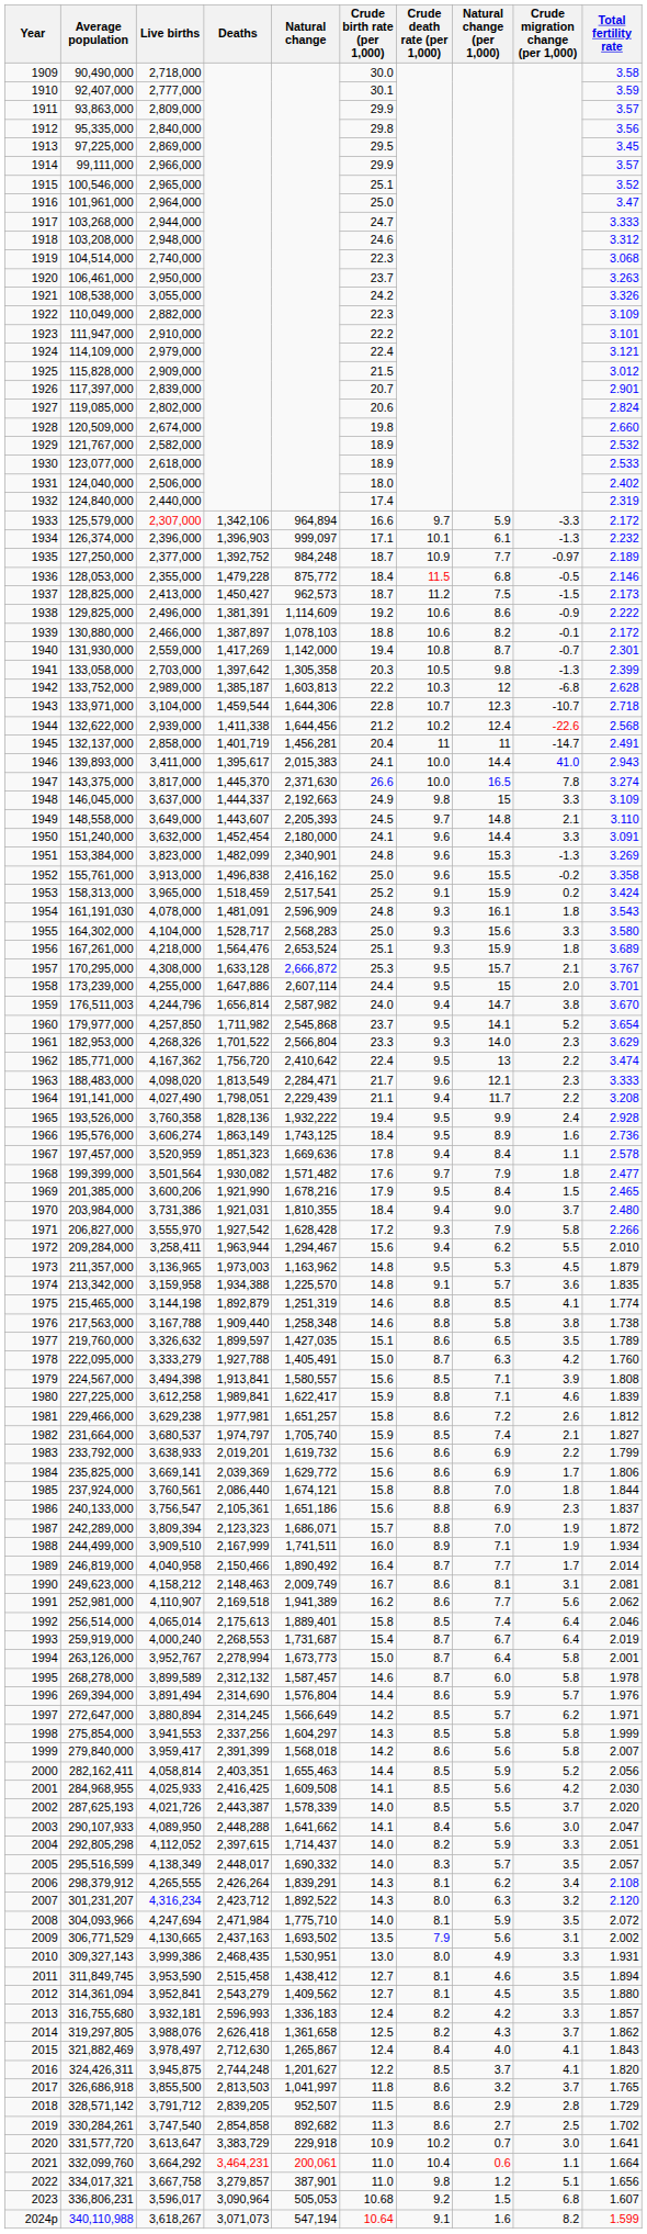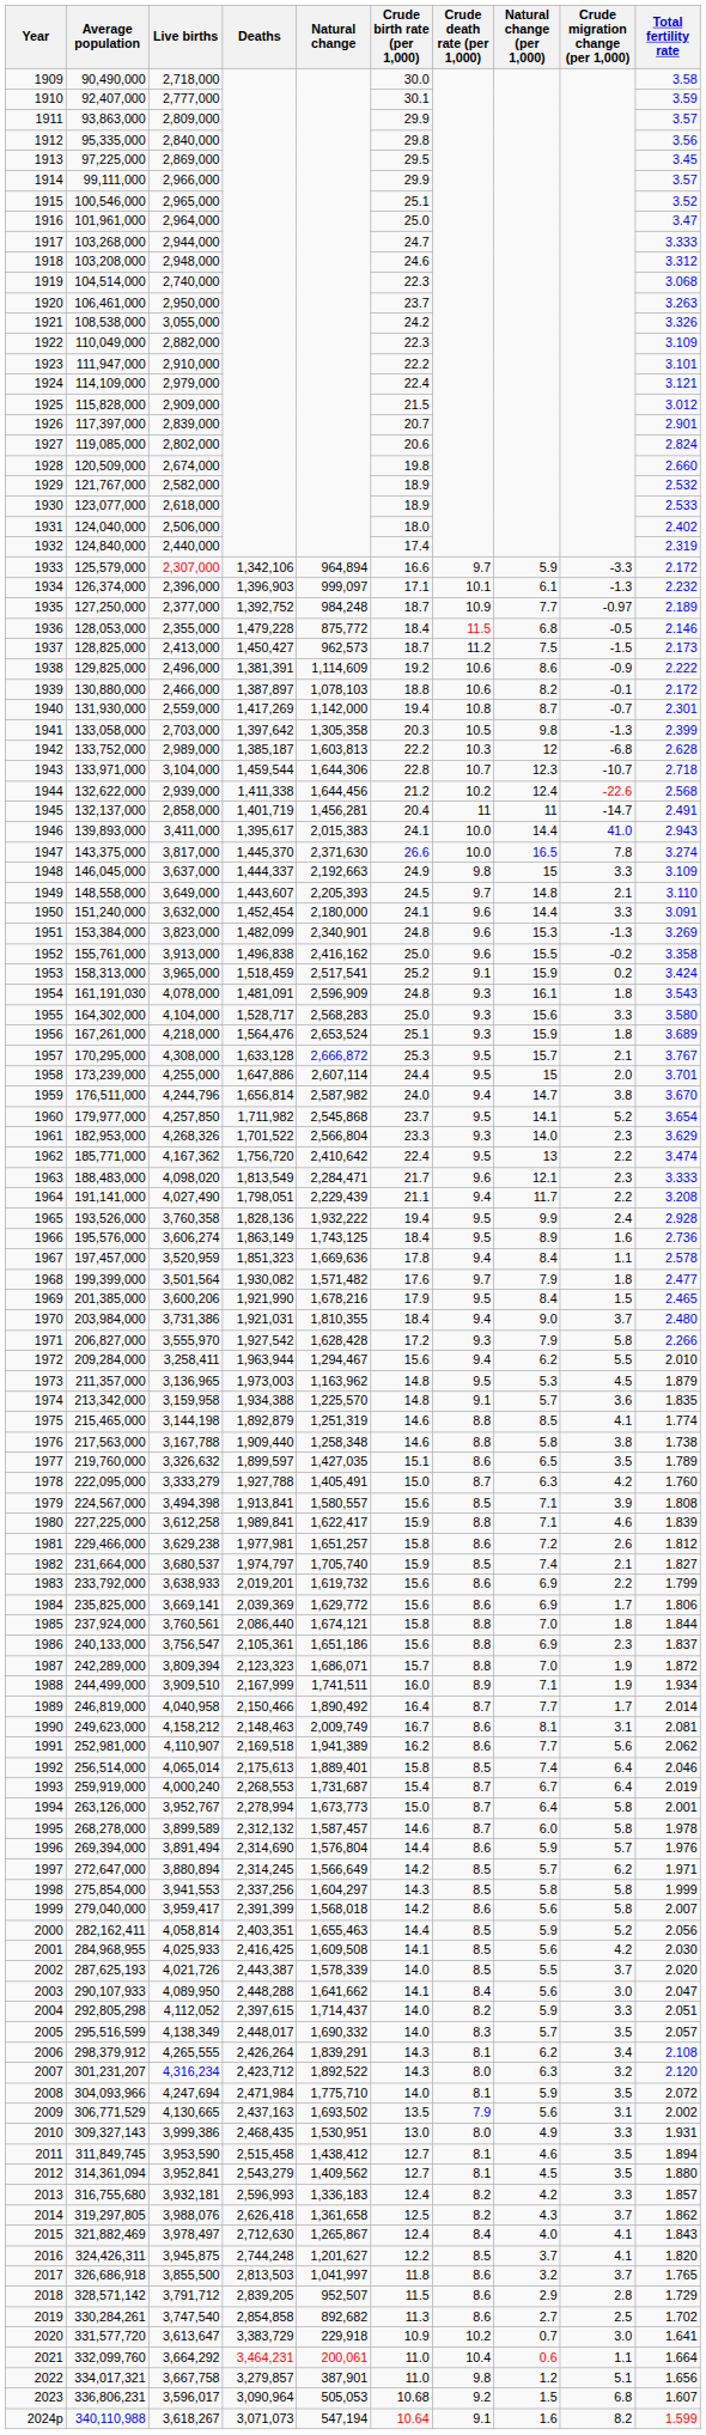1959 | Average population: 176,511,003 -> 176,511,000
1999 | Average population: 279,840,000 -> 279,040,000
